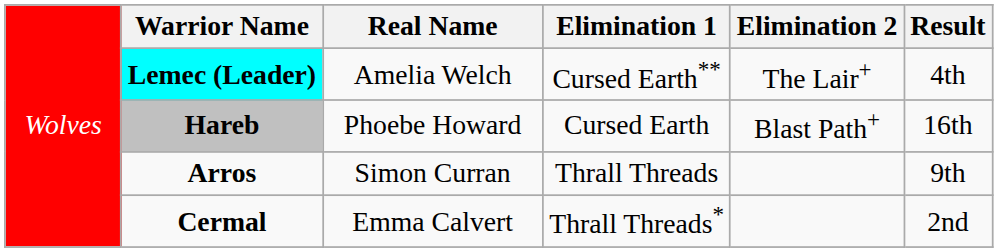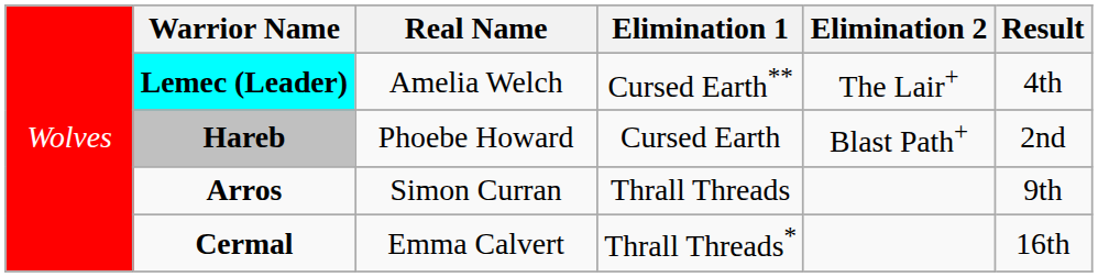Hareb | column 6: 16th -> 2nd
Cermal | column 6: 2nd -> 16th
